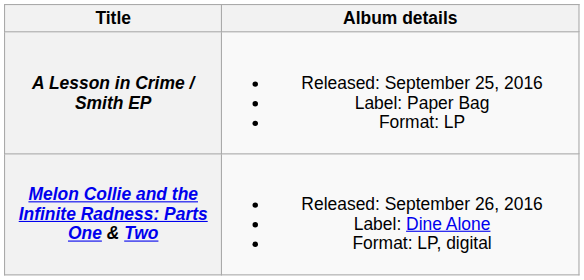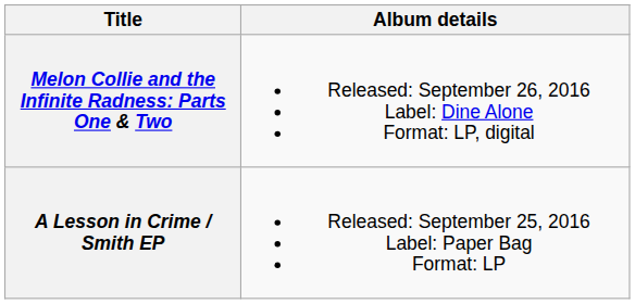rows swapped: A Lesson in Crime / Smith EP <-> Melon Collie and the Infinite Radness: Parts One & Two
